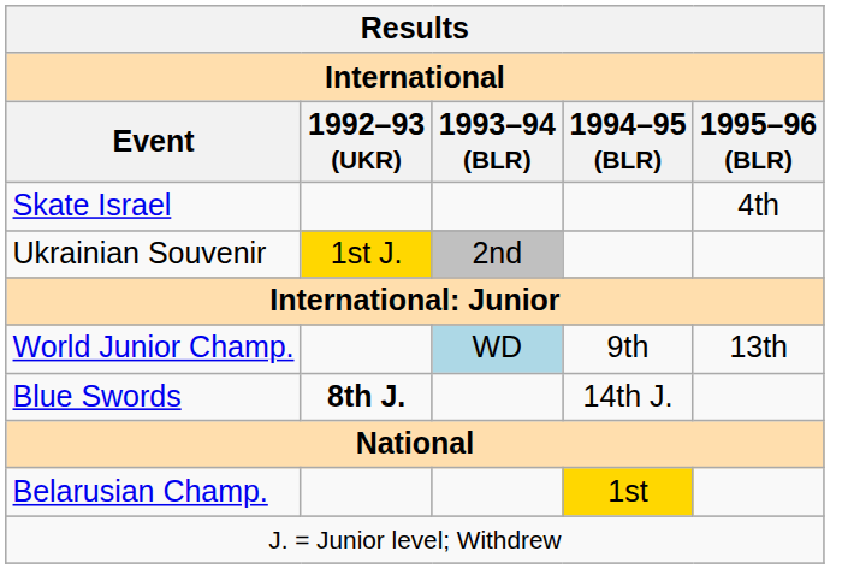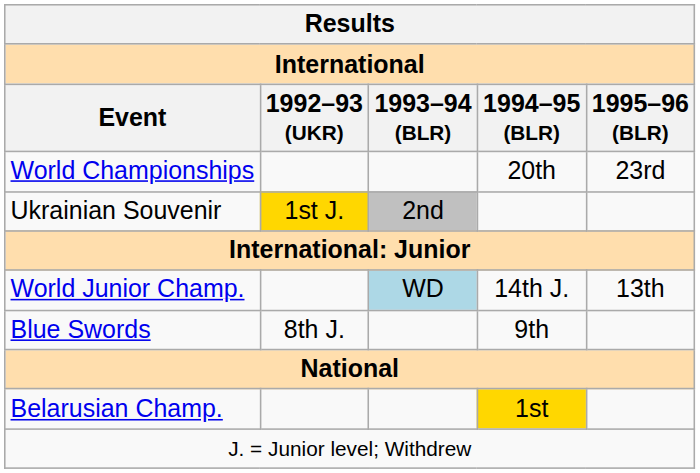+ row: World Championships | 20th | 23rd
- row: Skate Israel | 4th
World Junior Champ. | 1994–95 (BLR): 9th -> 14th J.
Blue Swords | 1992–93 (UKR): bold -> normal
Blue Swords | 1994–95 (BLR): 14th J. -> 9th
